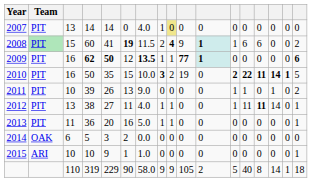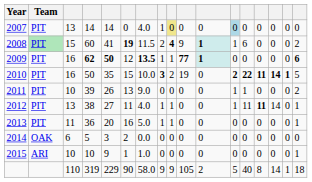2007 | column 12: no background -> lightblue background
2008 | column 14: 6 -> 0
2011 | column 15: 1 -> 0
